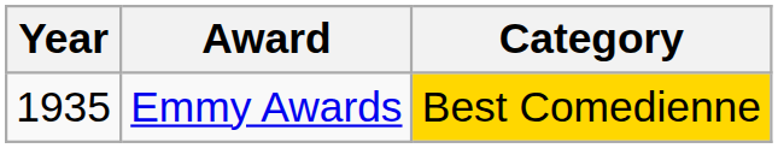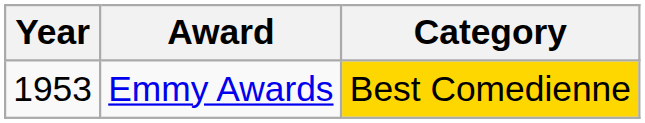Emmy Awards | Year: 1935 -> 1953
